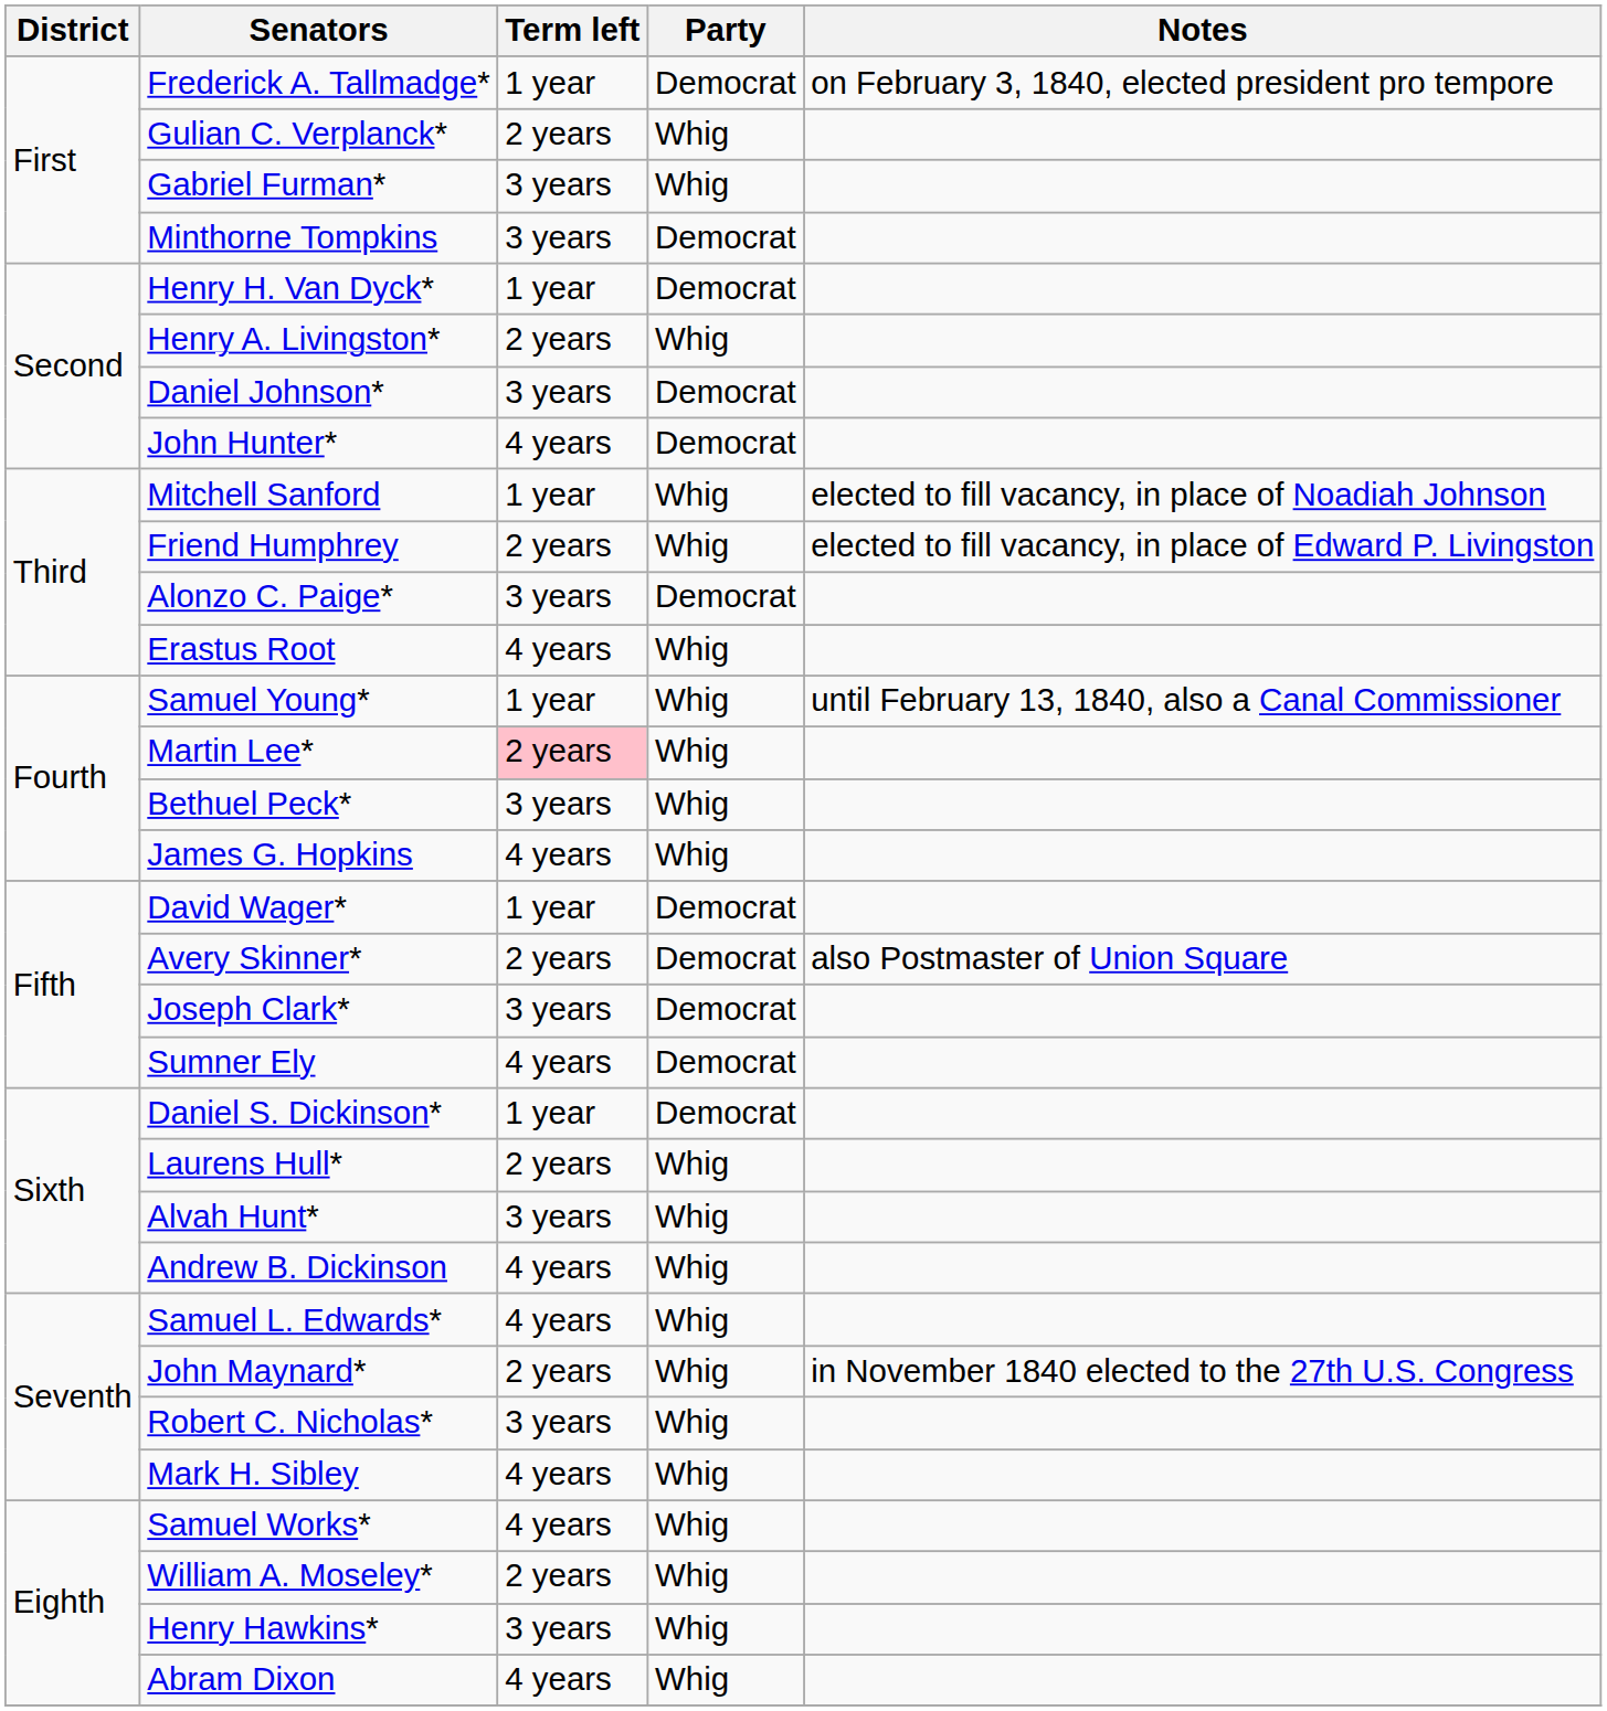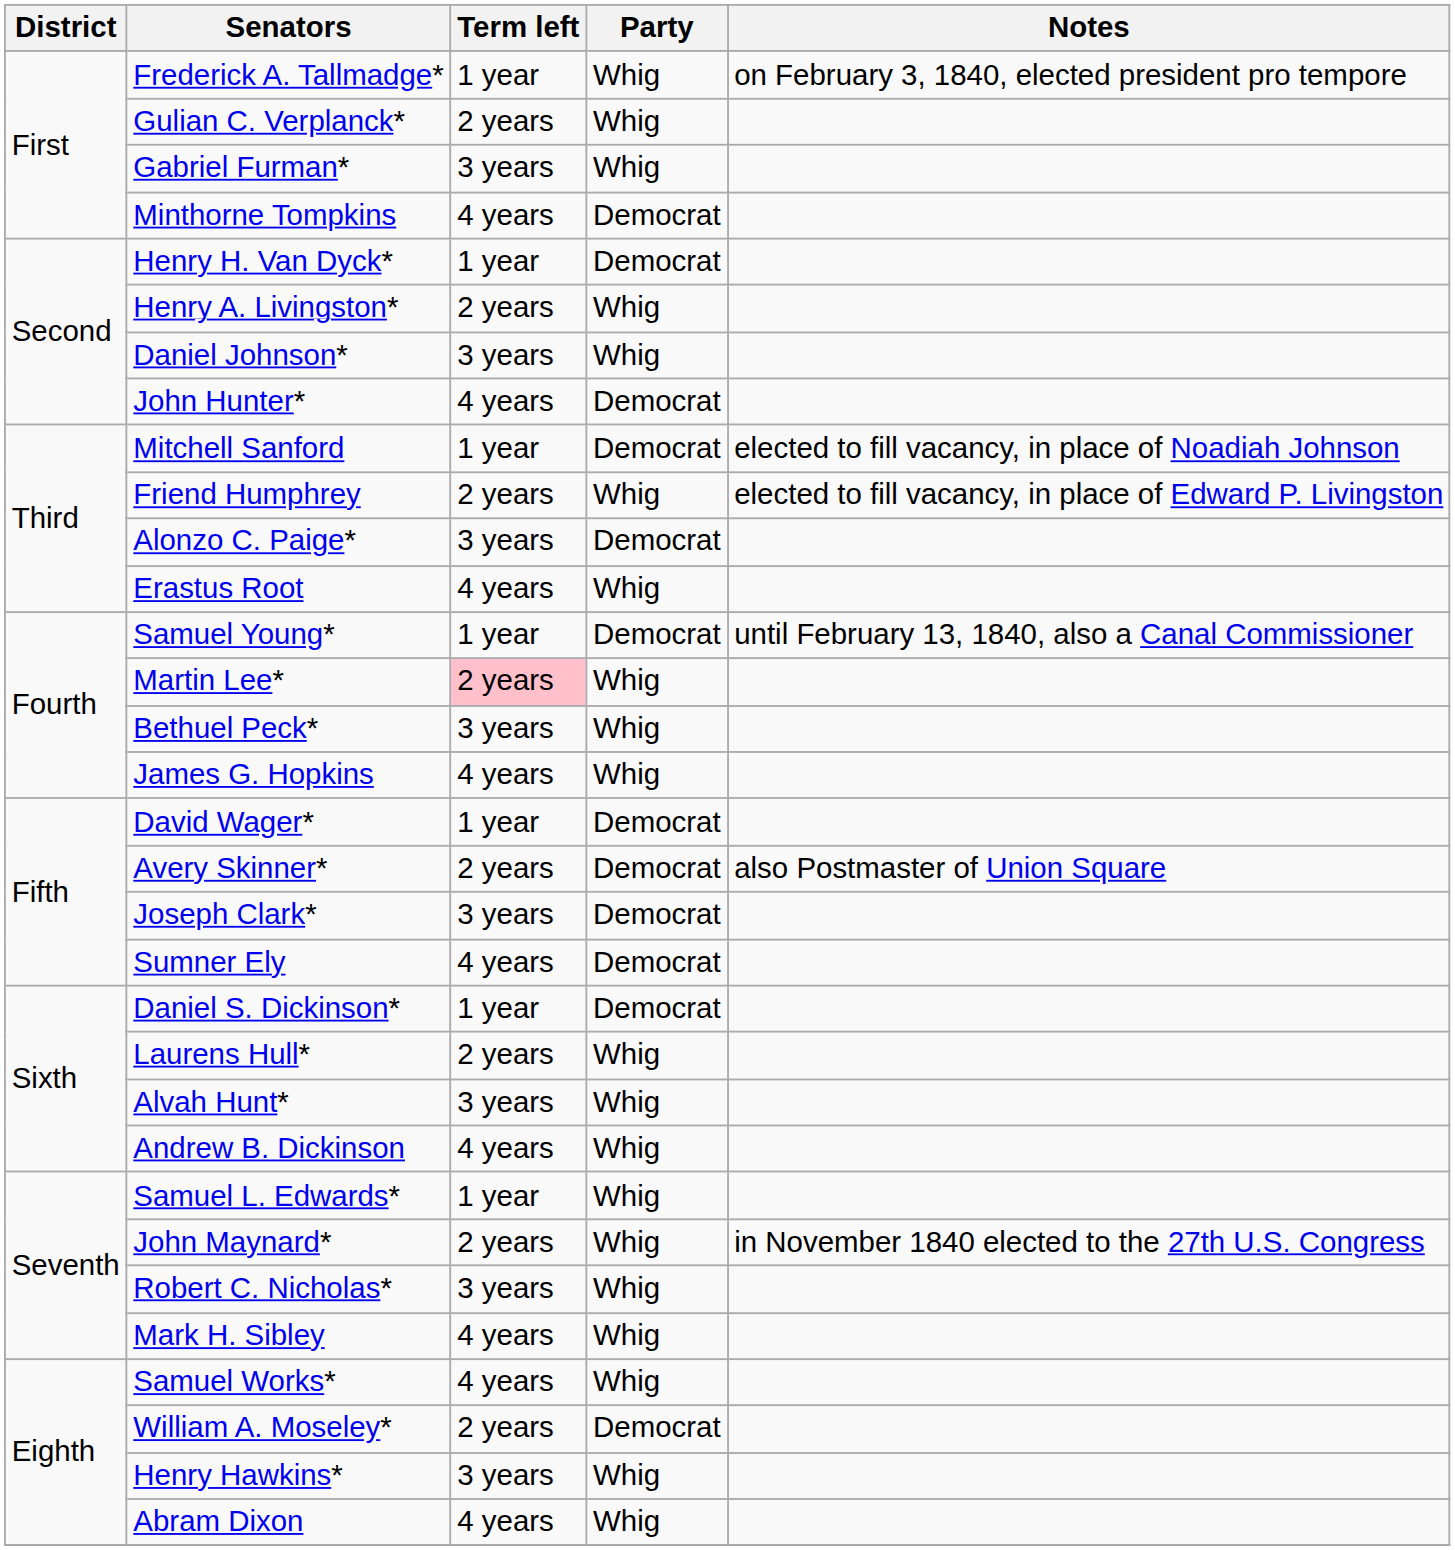Frederick A. Tallmadge* | Party: Democrat -> Whig
Minthorne Tompkins | Term left: 3 years -> 4 years
Daniel Johnson* | Party: Democrat -> Whig
Mitchell Sanford | Party: Whig -> Democrat
Samuel Young* | Party: Whig -> Democrat
Samuel L. Edwards* | Term left: 4 years -> 1 year
William A. Moseley* | Party: Whig -> Democrat
